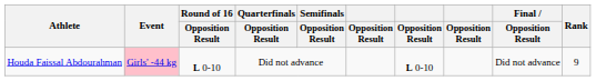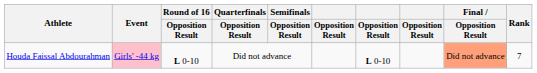Houda Faissal Abdourahman | Final / Opposition Result: no background -> lightsalmon background
Houda Faissal Abdourahman | Rank: 9 -> 7
